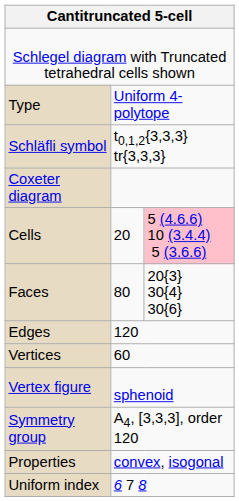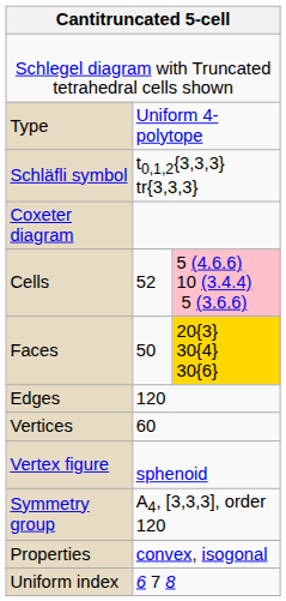Cells | column 2: 20 -> 52
Faces | column 2: 80 -> 50
Faces | column 3: no background -> gold background
